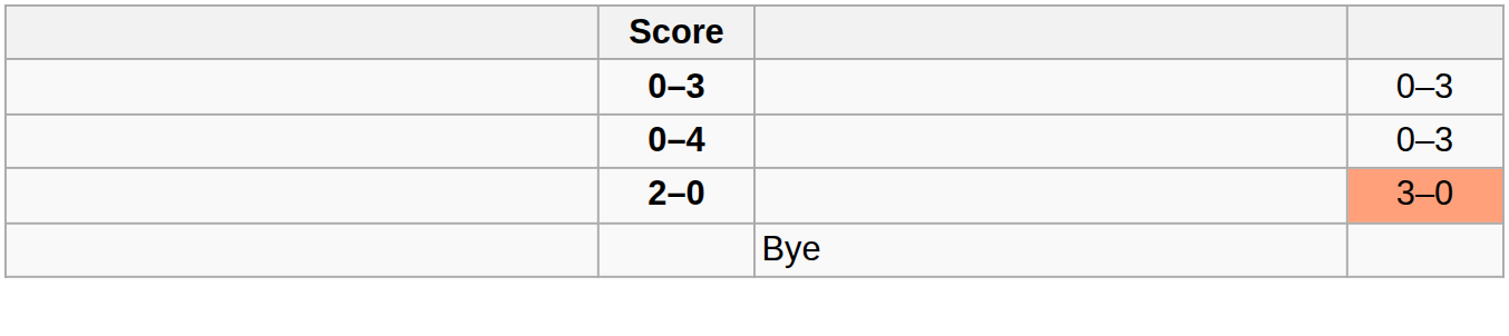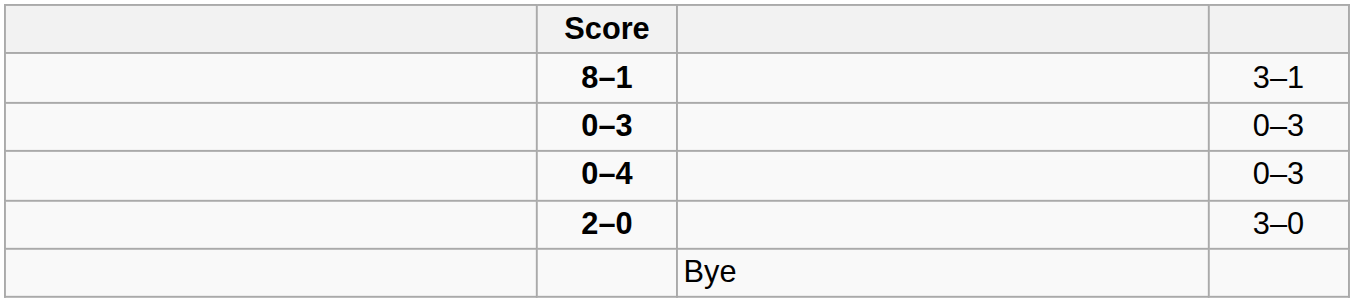+ row: 8–1 | 3–1
2–0 | column 4: lightsalmon background -> no background
